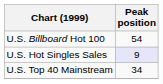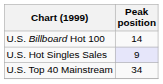U.S. Billboard Hot 100 | Peak position: 54 -> 14
